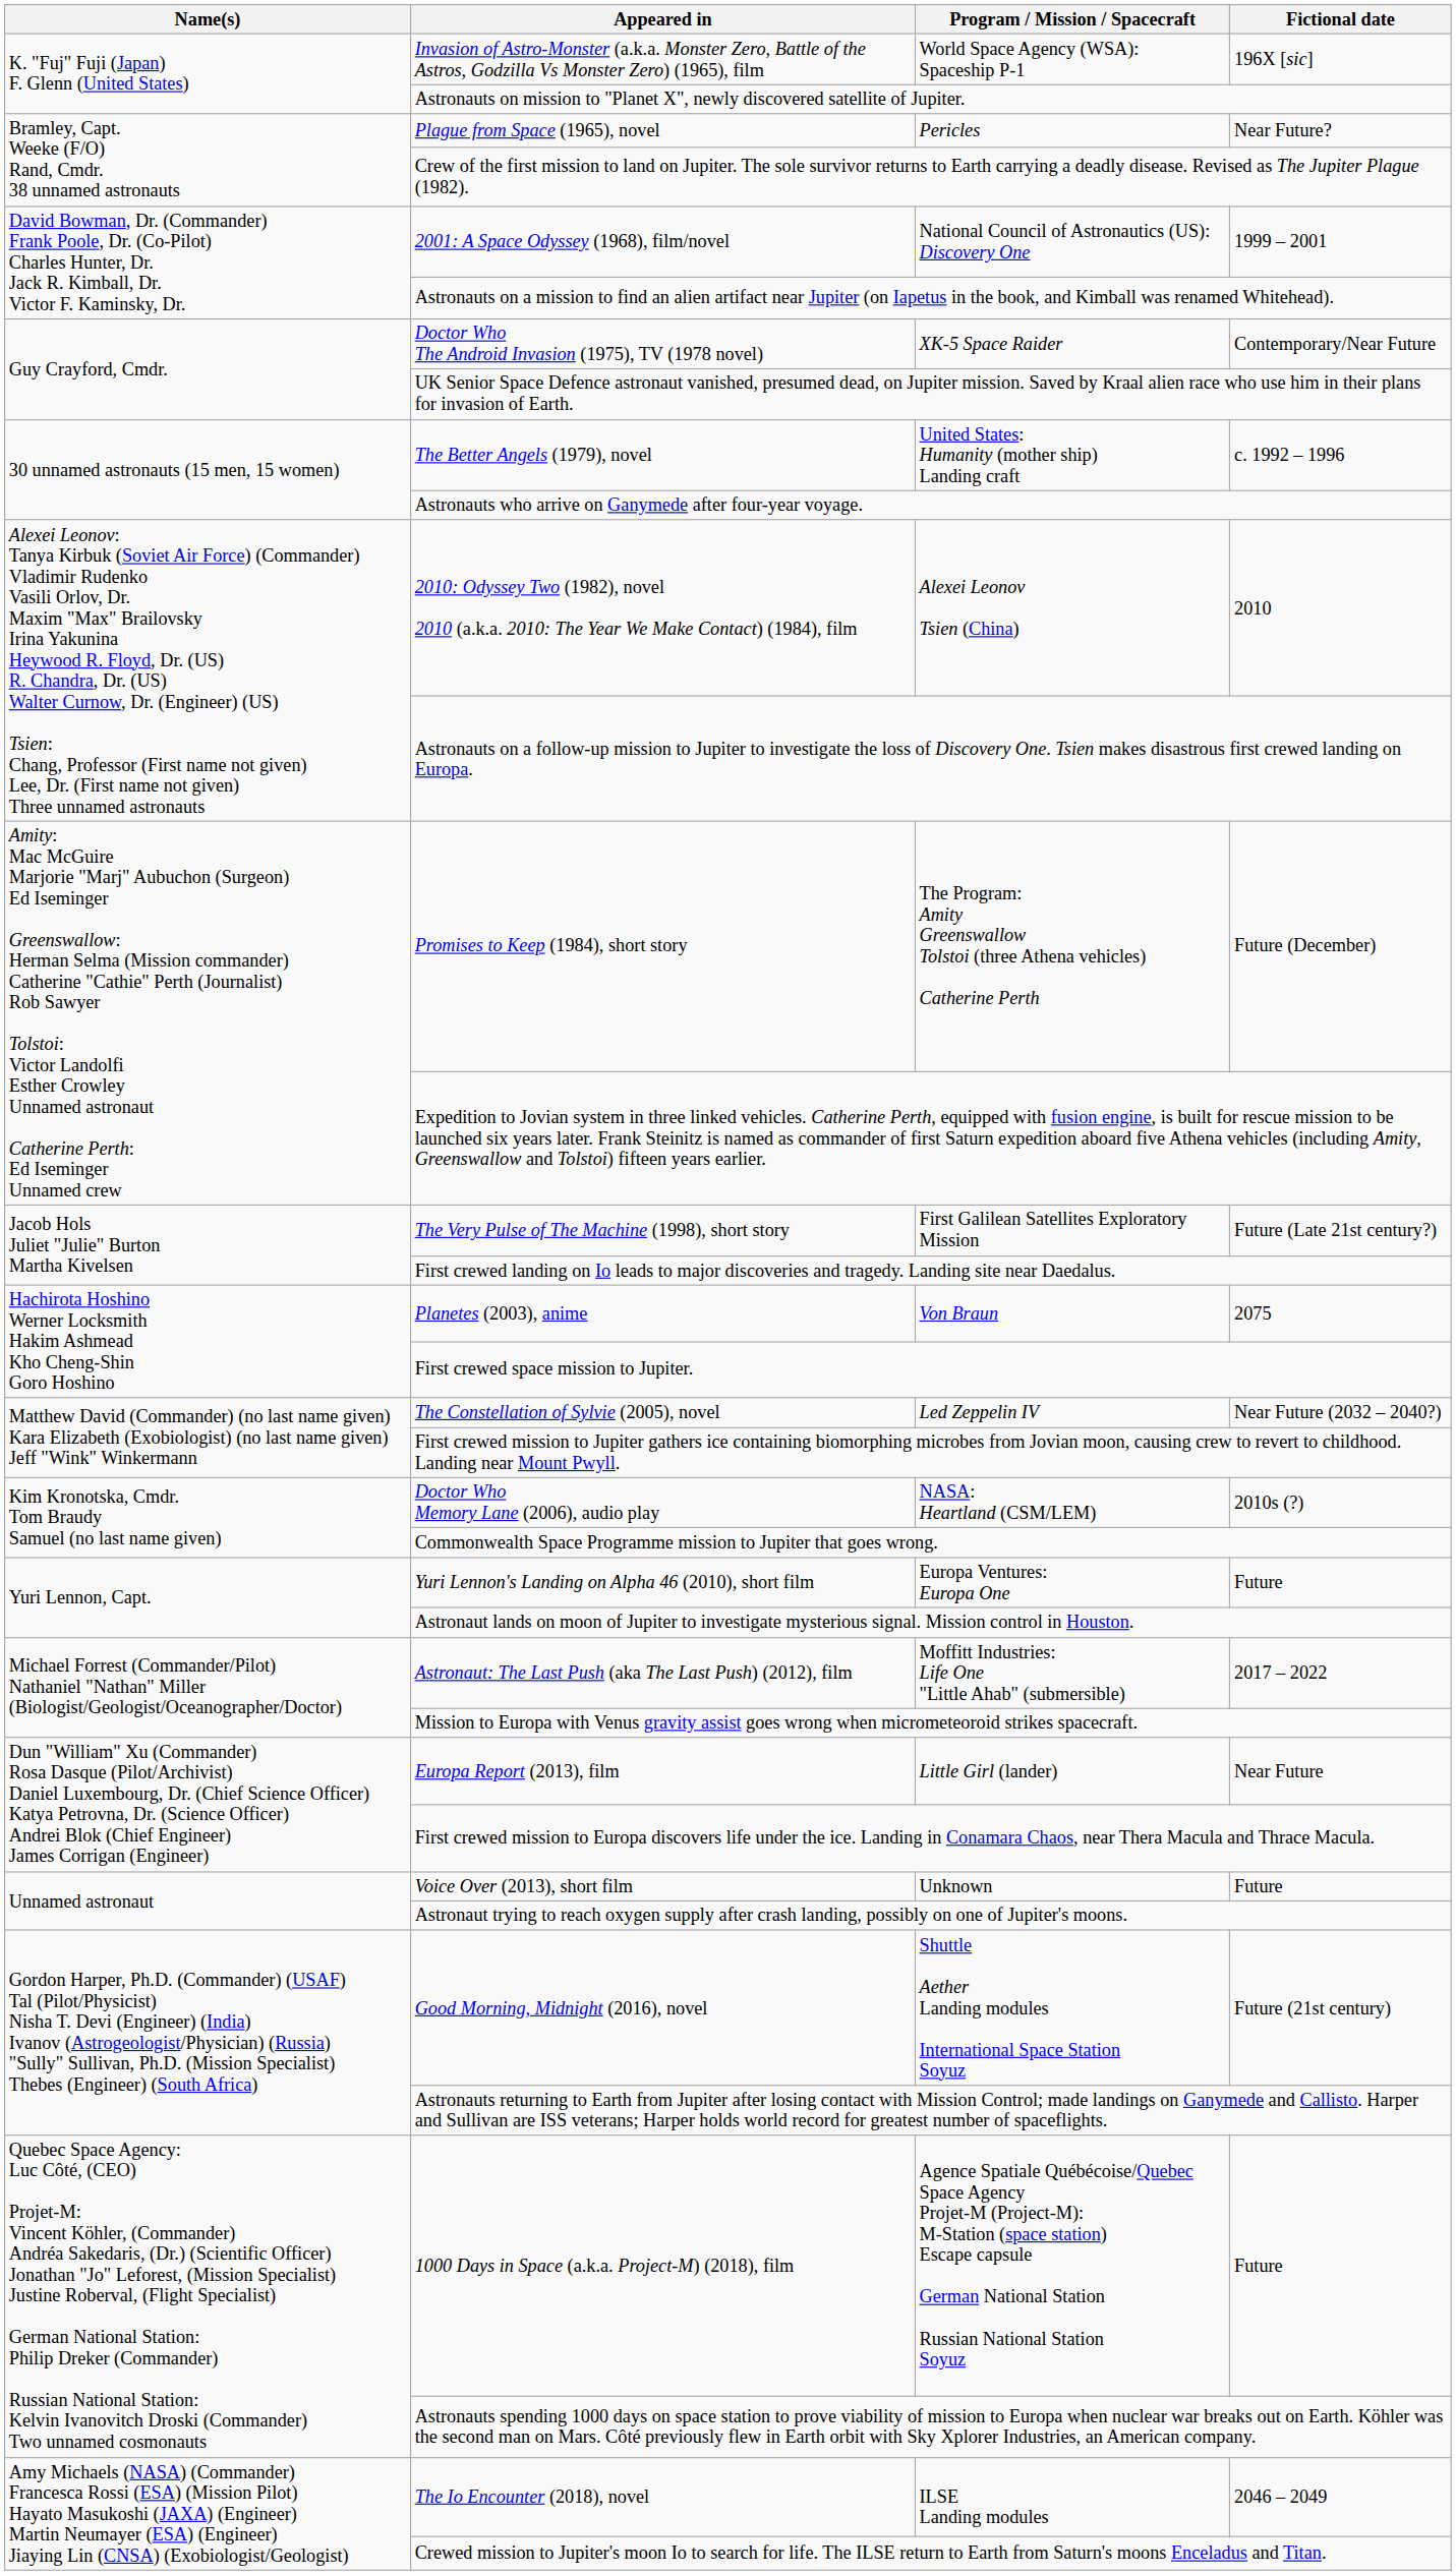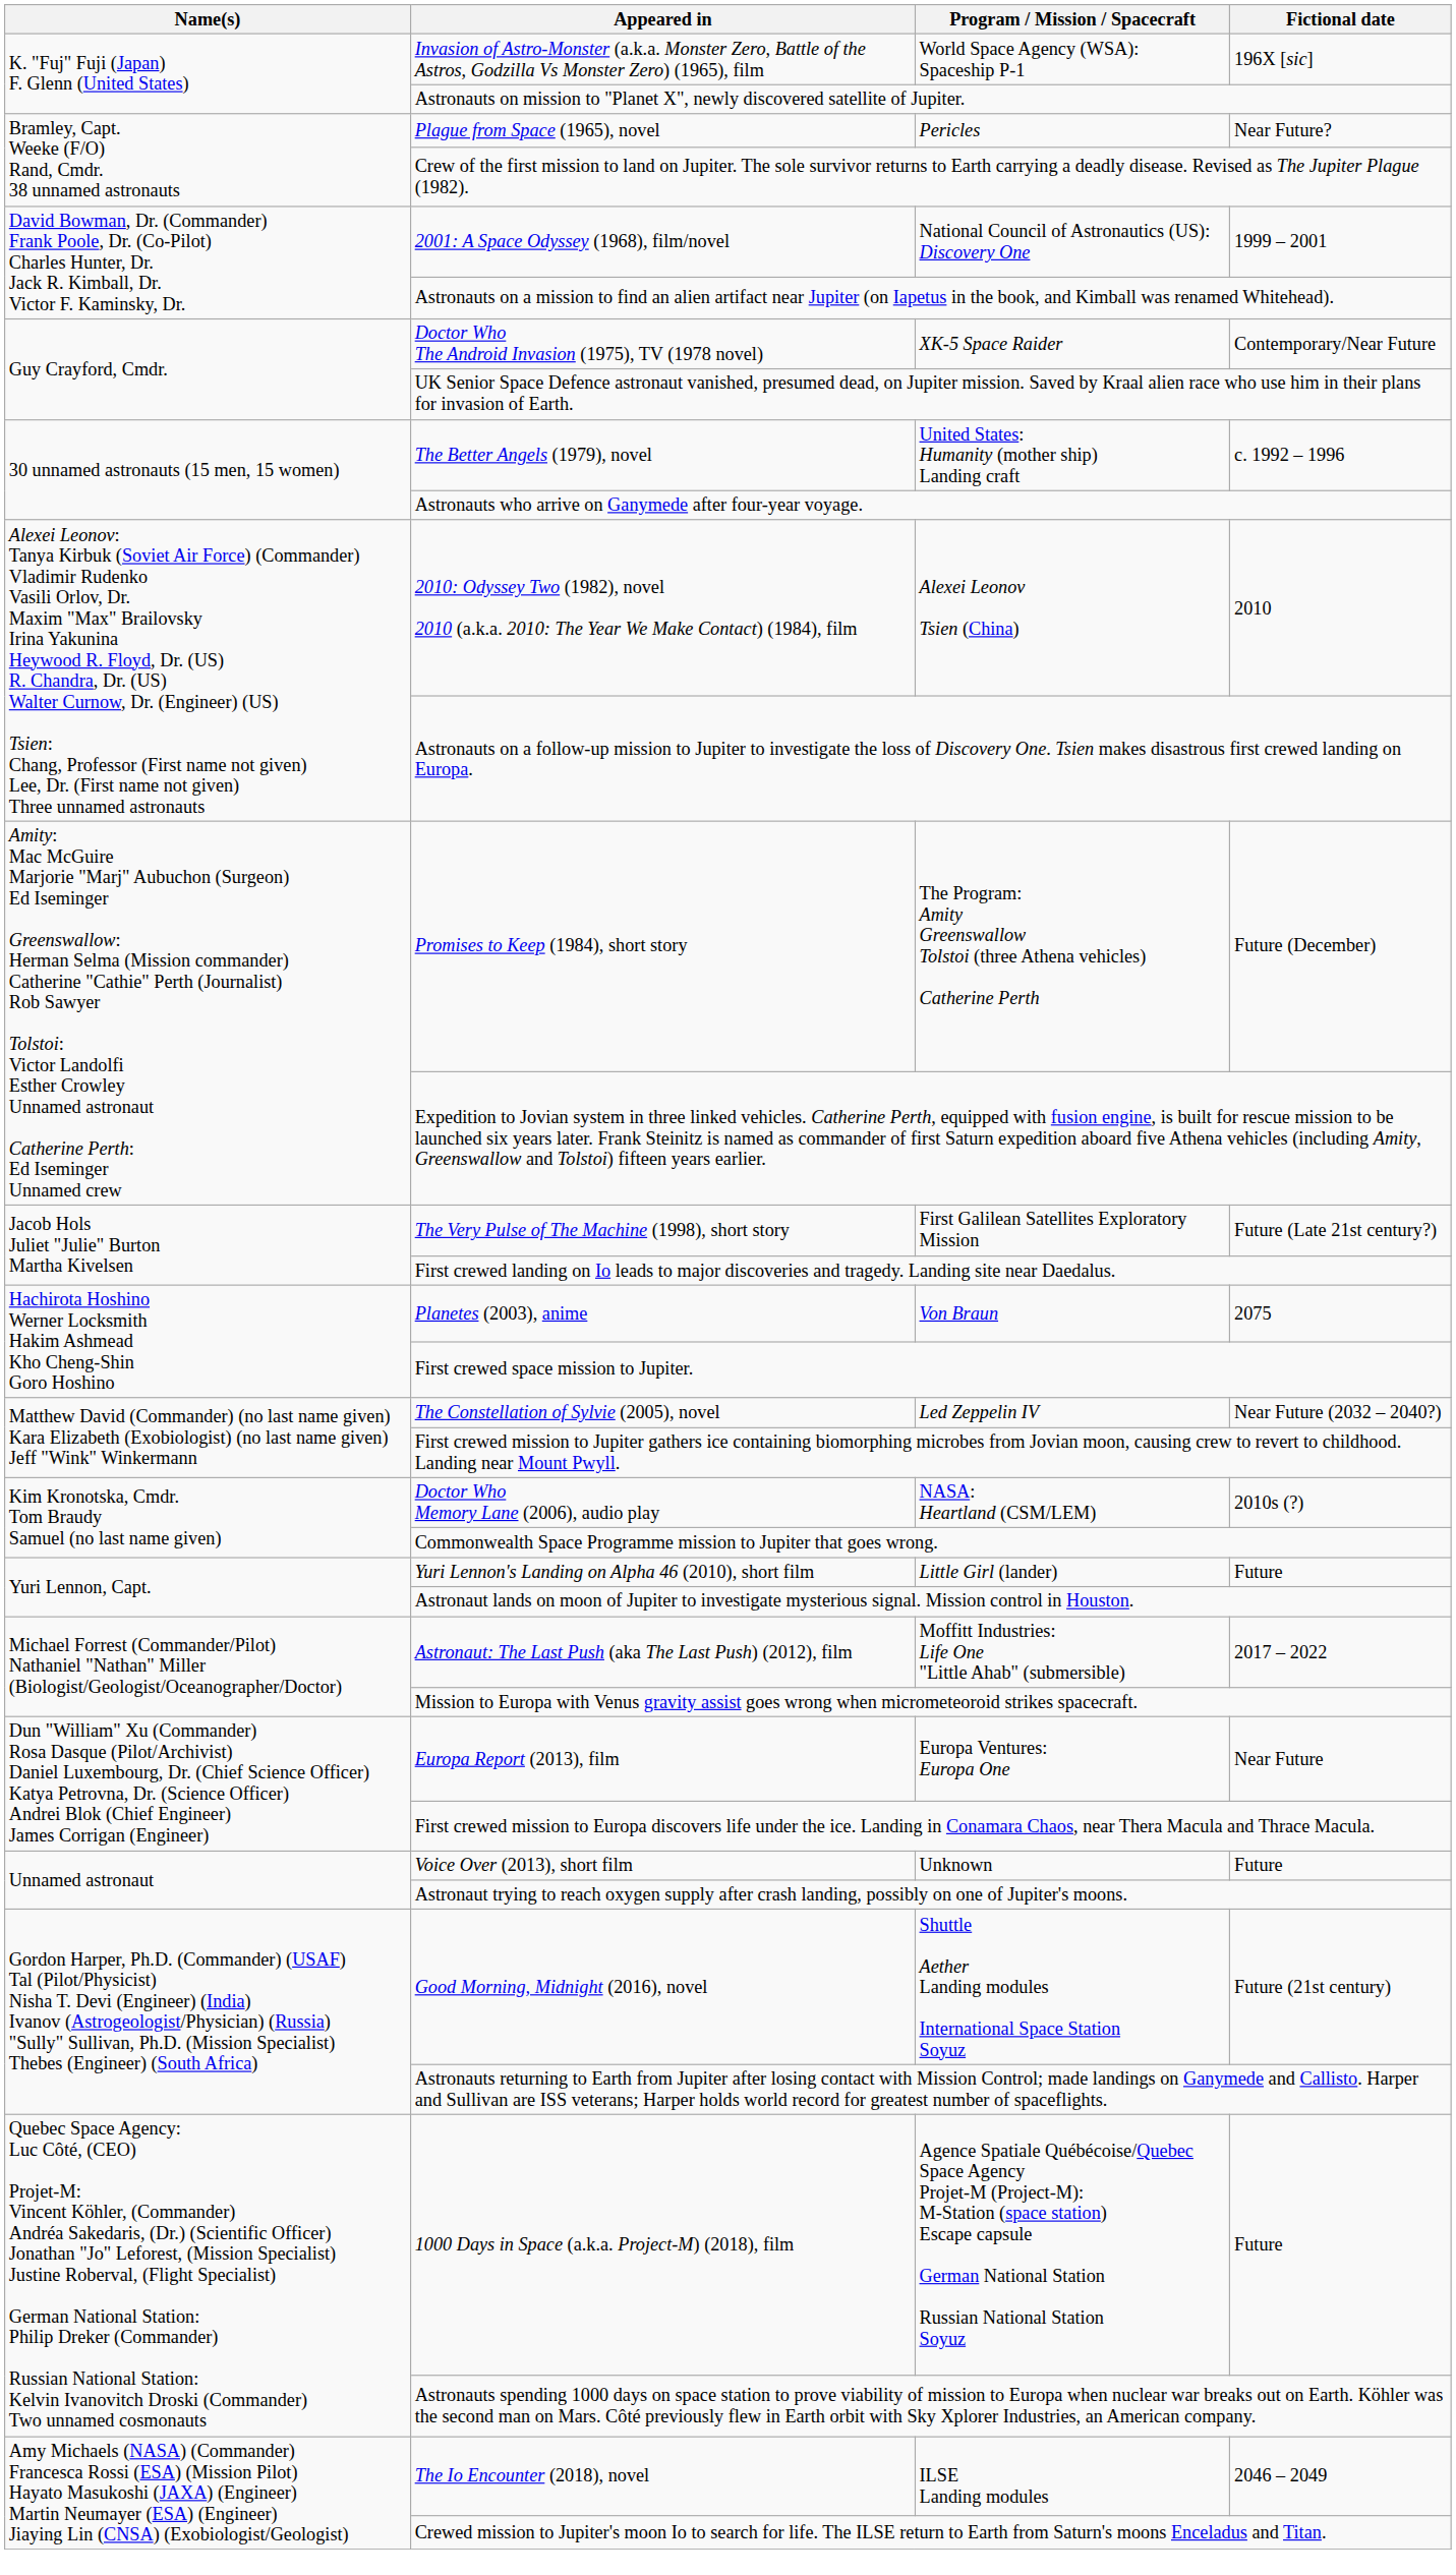Yuri Lennon's Landing on Alpha 46 (2010), short film | Program / Mission / Spacecraft: Europa Ventures: Europa One -> Little Girl (lander)
Europa Report (2013), film | Program / Mission / Spacecraft: Little Girl (lander) -> Europa Ventures: Europa One
